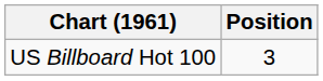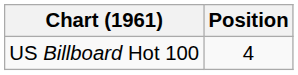US Billboard Hot 100 | Position: 3 -> 4
